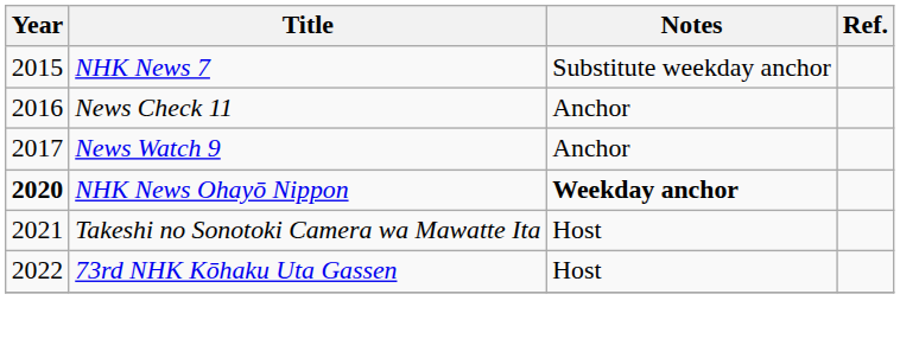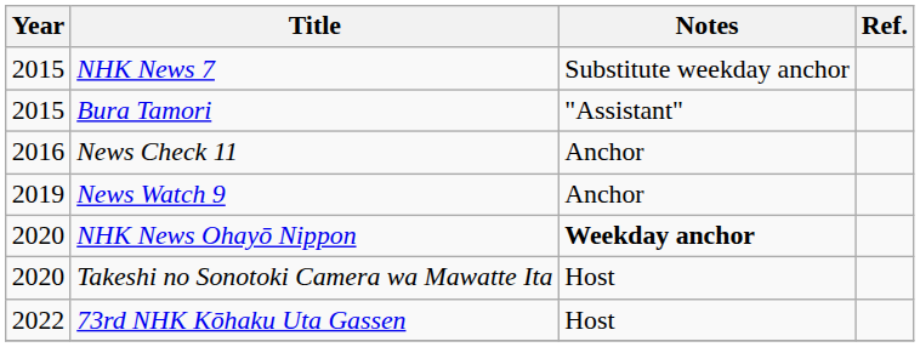+ row: 2015 | Bura Tamori | "Assistant"
News Watch 9 | Year: 2017 -> 2019
NHK News Ohayō Nippon | Year: bold -> normal
Takeshi no Sonotoki Camera wa Mawatte Ita | Year: 2021 -> 2020
